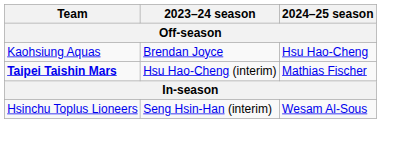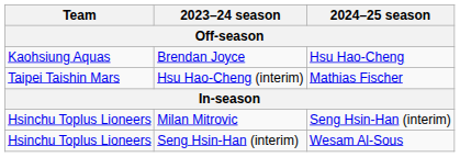Hsu Hao-Cheng (interim) | Team: bold -> normal
+ row: Hsinchu Toplus Lioneers | Milan Mitrovic | Seng Hsin-Han (interim)
